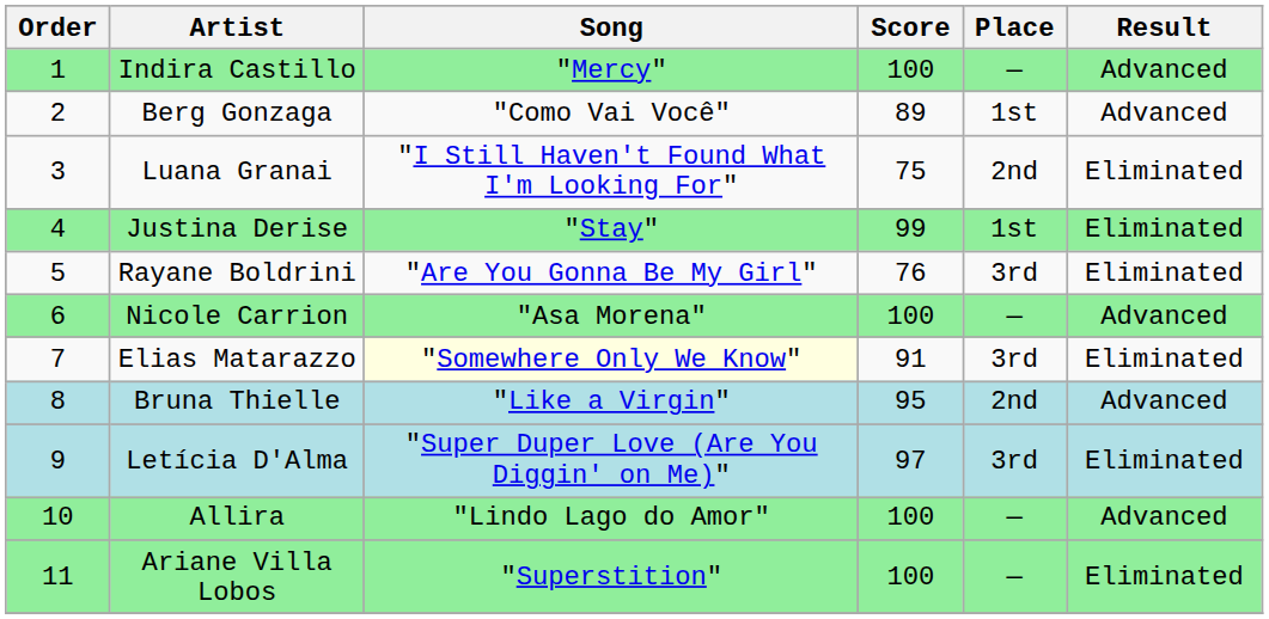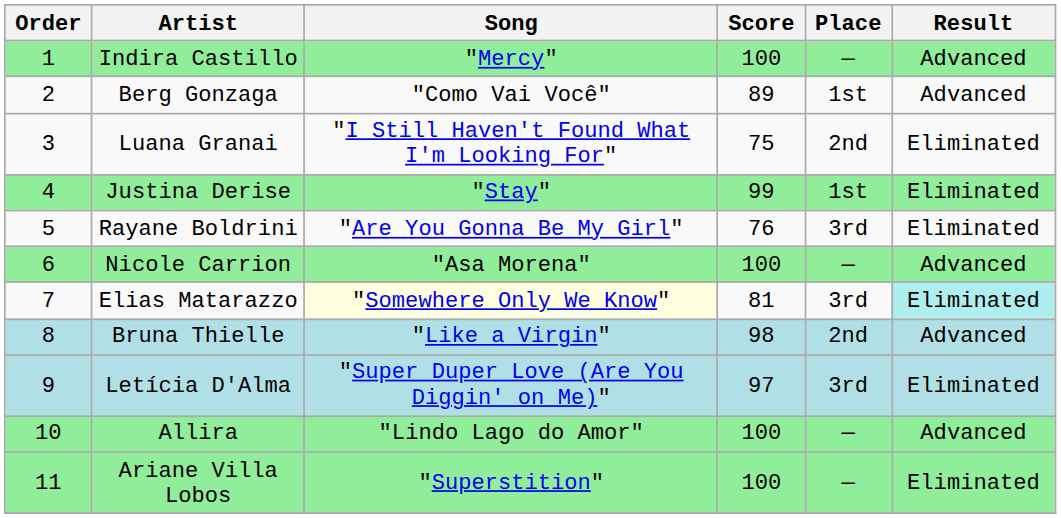Elias Matarazzo | Score: 91 -> 81
Elias Matarazzo | Result: no background -> paleturquoise background
Bruna Thielle | Score: 95 -> 98
